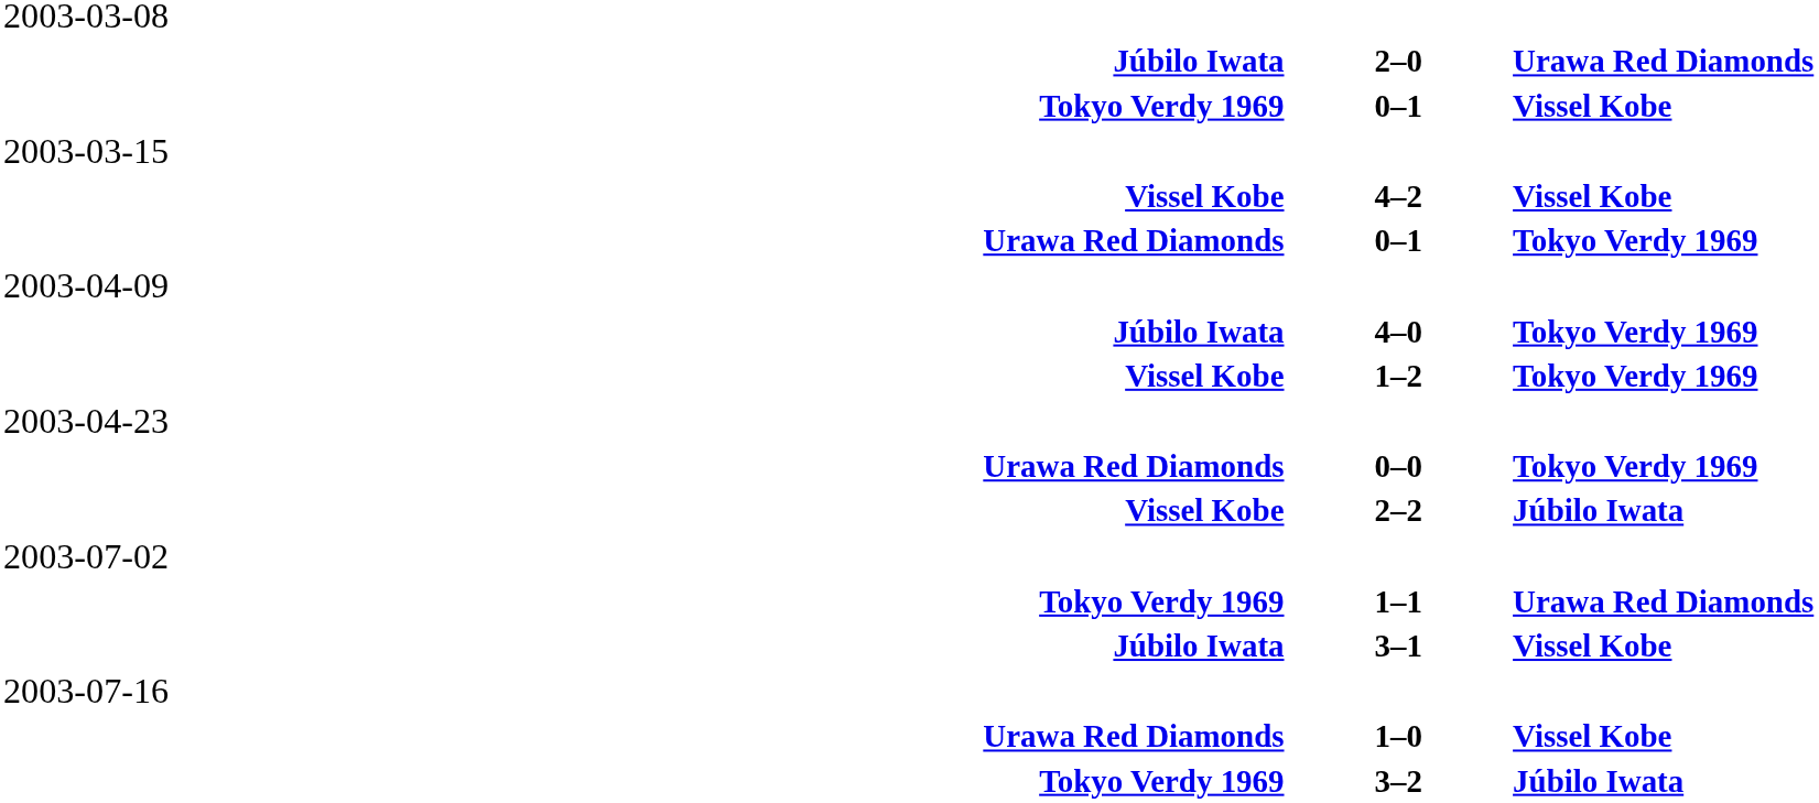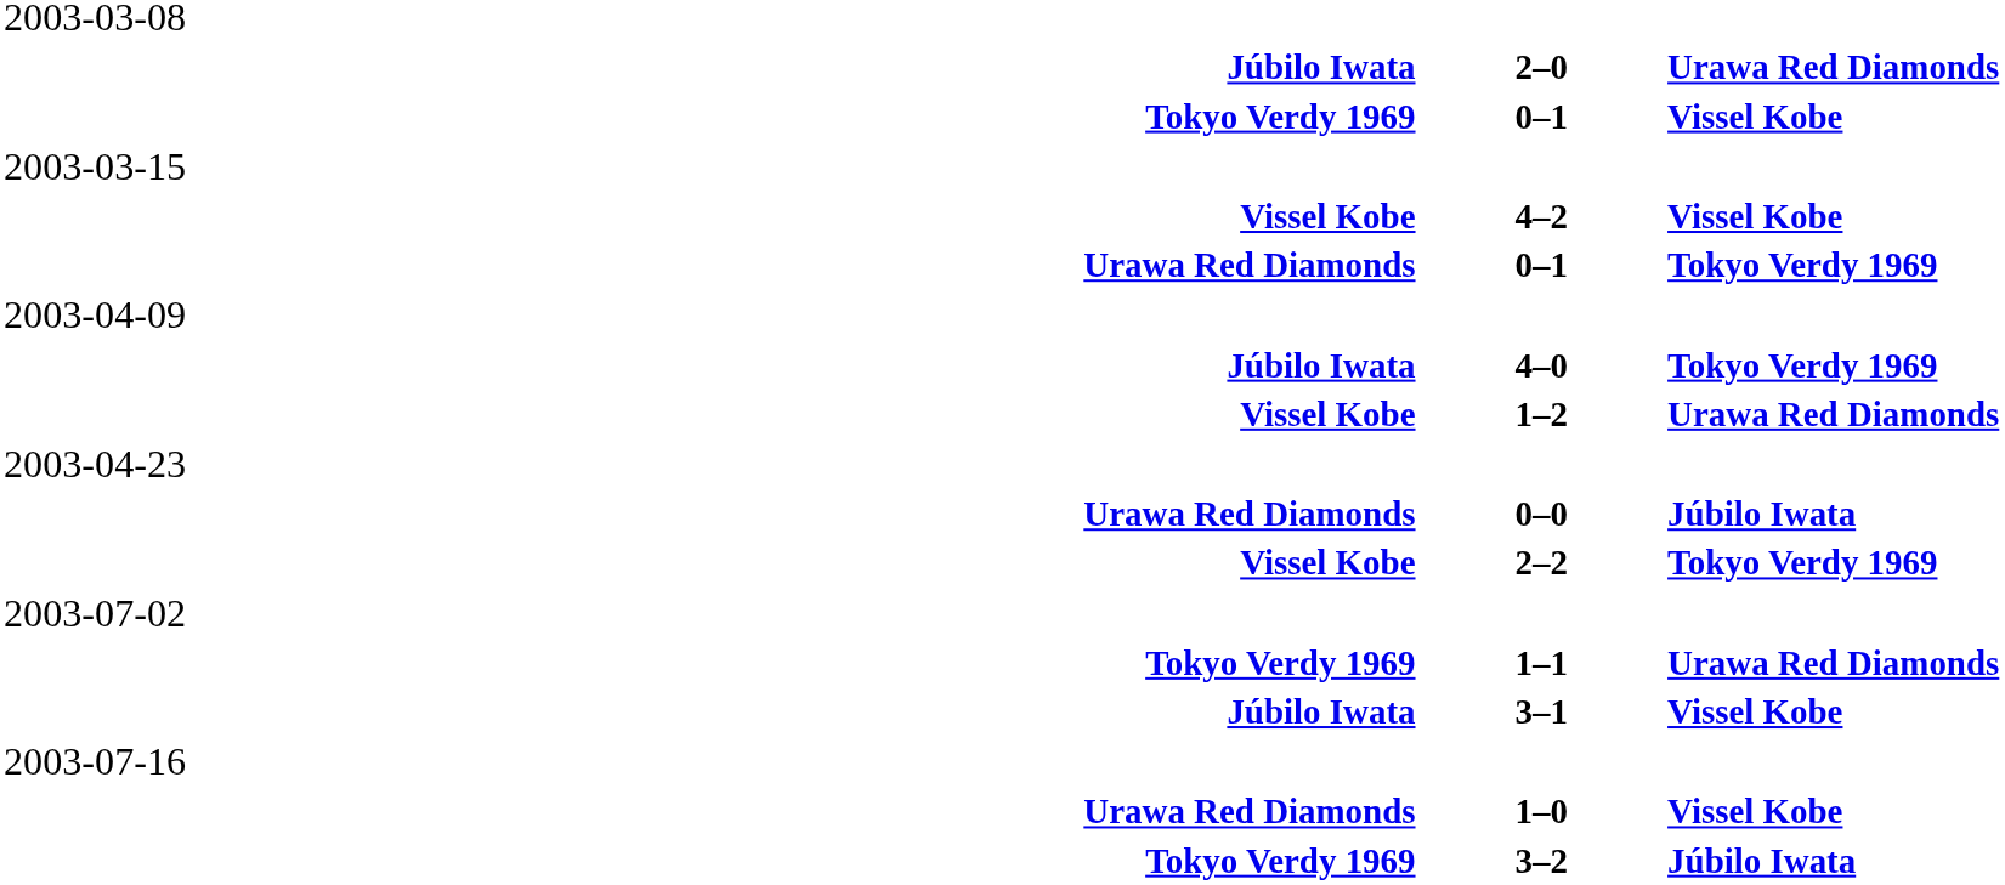1–2 | column 3: Tokyo Verdy 1969 -> Urawa Red Diamonds
0–0 | column 3: Tokyo Verdy 1969 -> Júbilo Iwata
2–2 | column 3: Júbilo Iwata -> Tokyo Verdy 1969
